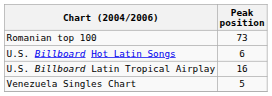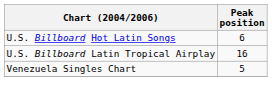- row: Romanian top 100 | 73
